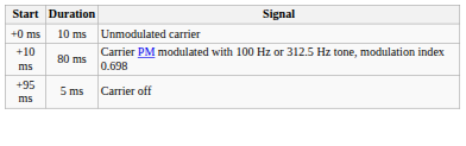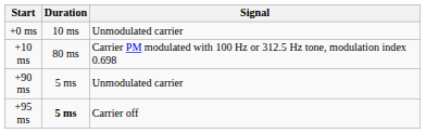+ row: +90 ms | 5 ms | Unmodulated carrier
+95 ms | Duration: normal -> bold
